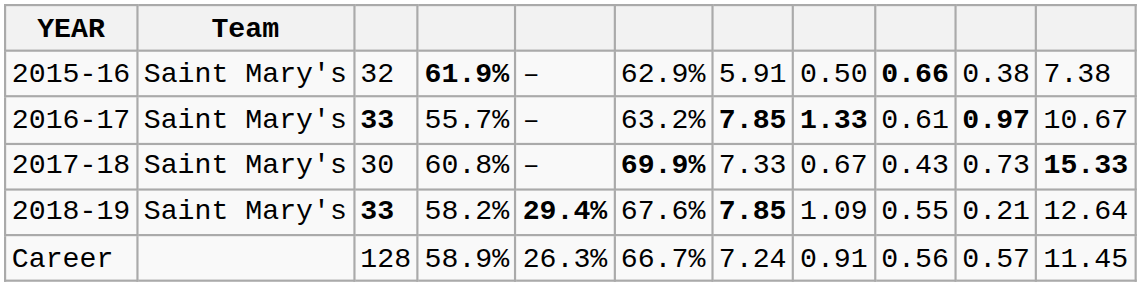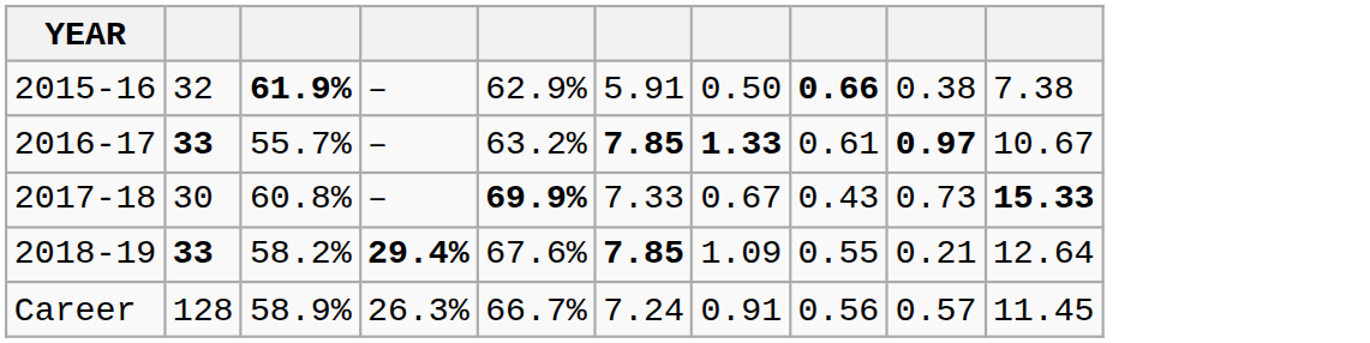- column: Team | Saint Mary's | Saint Mary's | Saint Mary's | Saint Mary's
